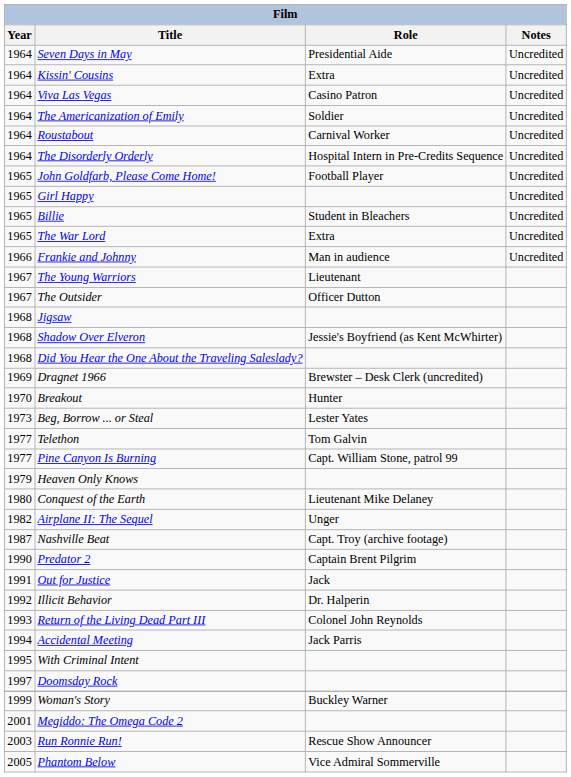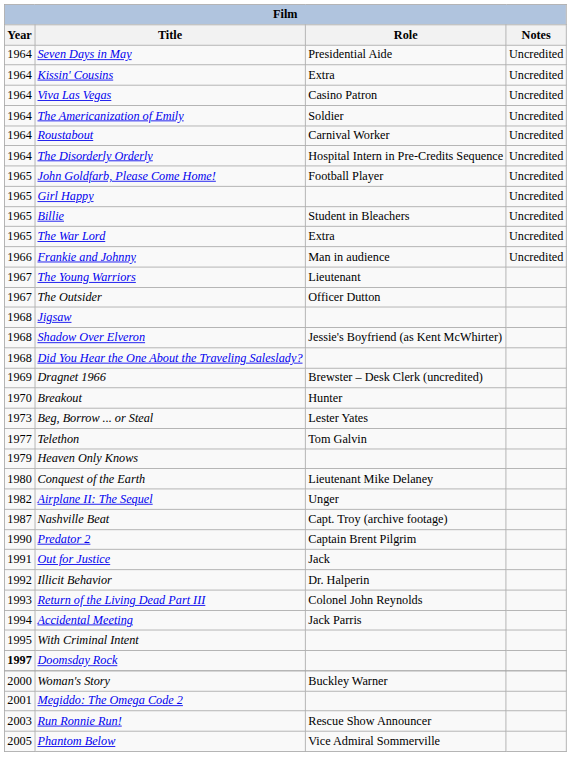- row: 1977 | Pine Canyon Is Burning | Capt. William Stone, patrol 99
Doomsday Rock | Year: normal -> bold
Woman's Story | Year: 1999 -> 2000
